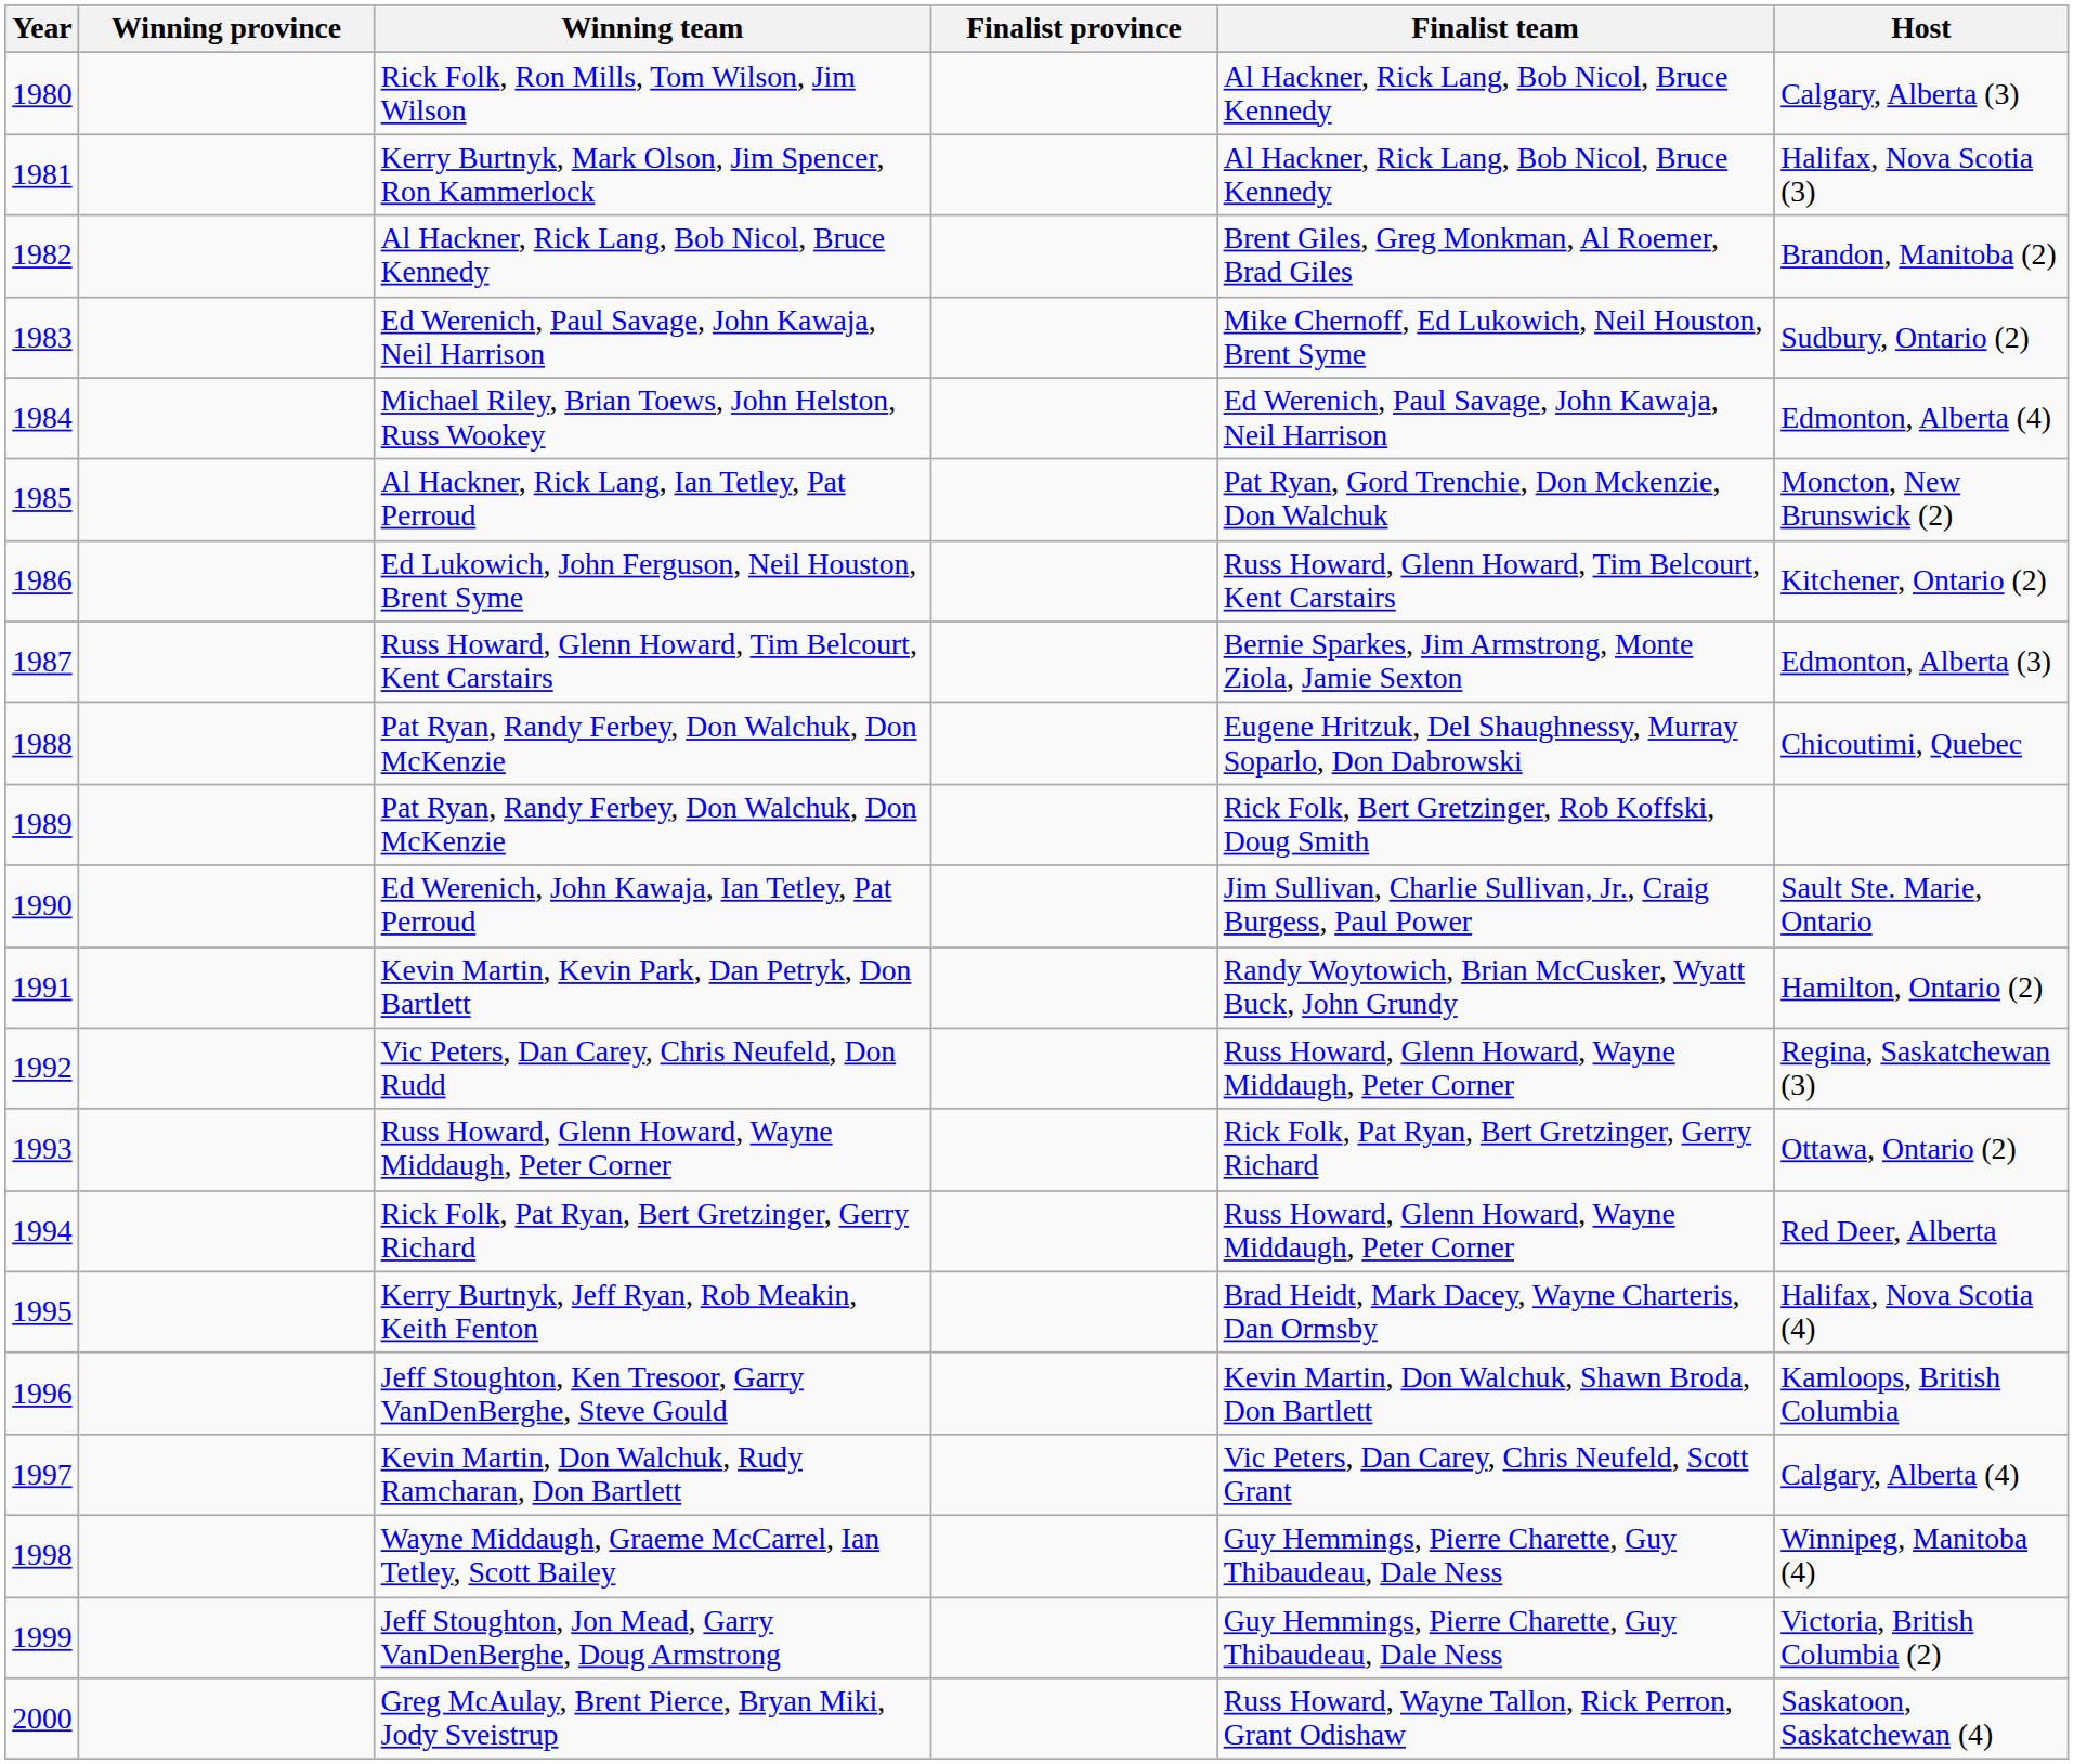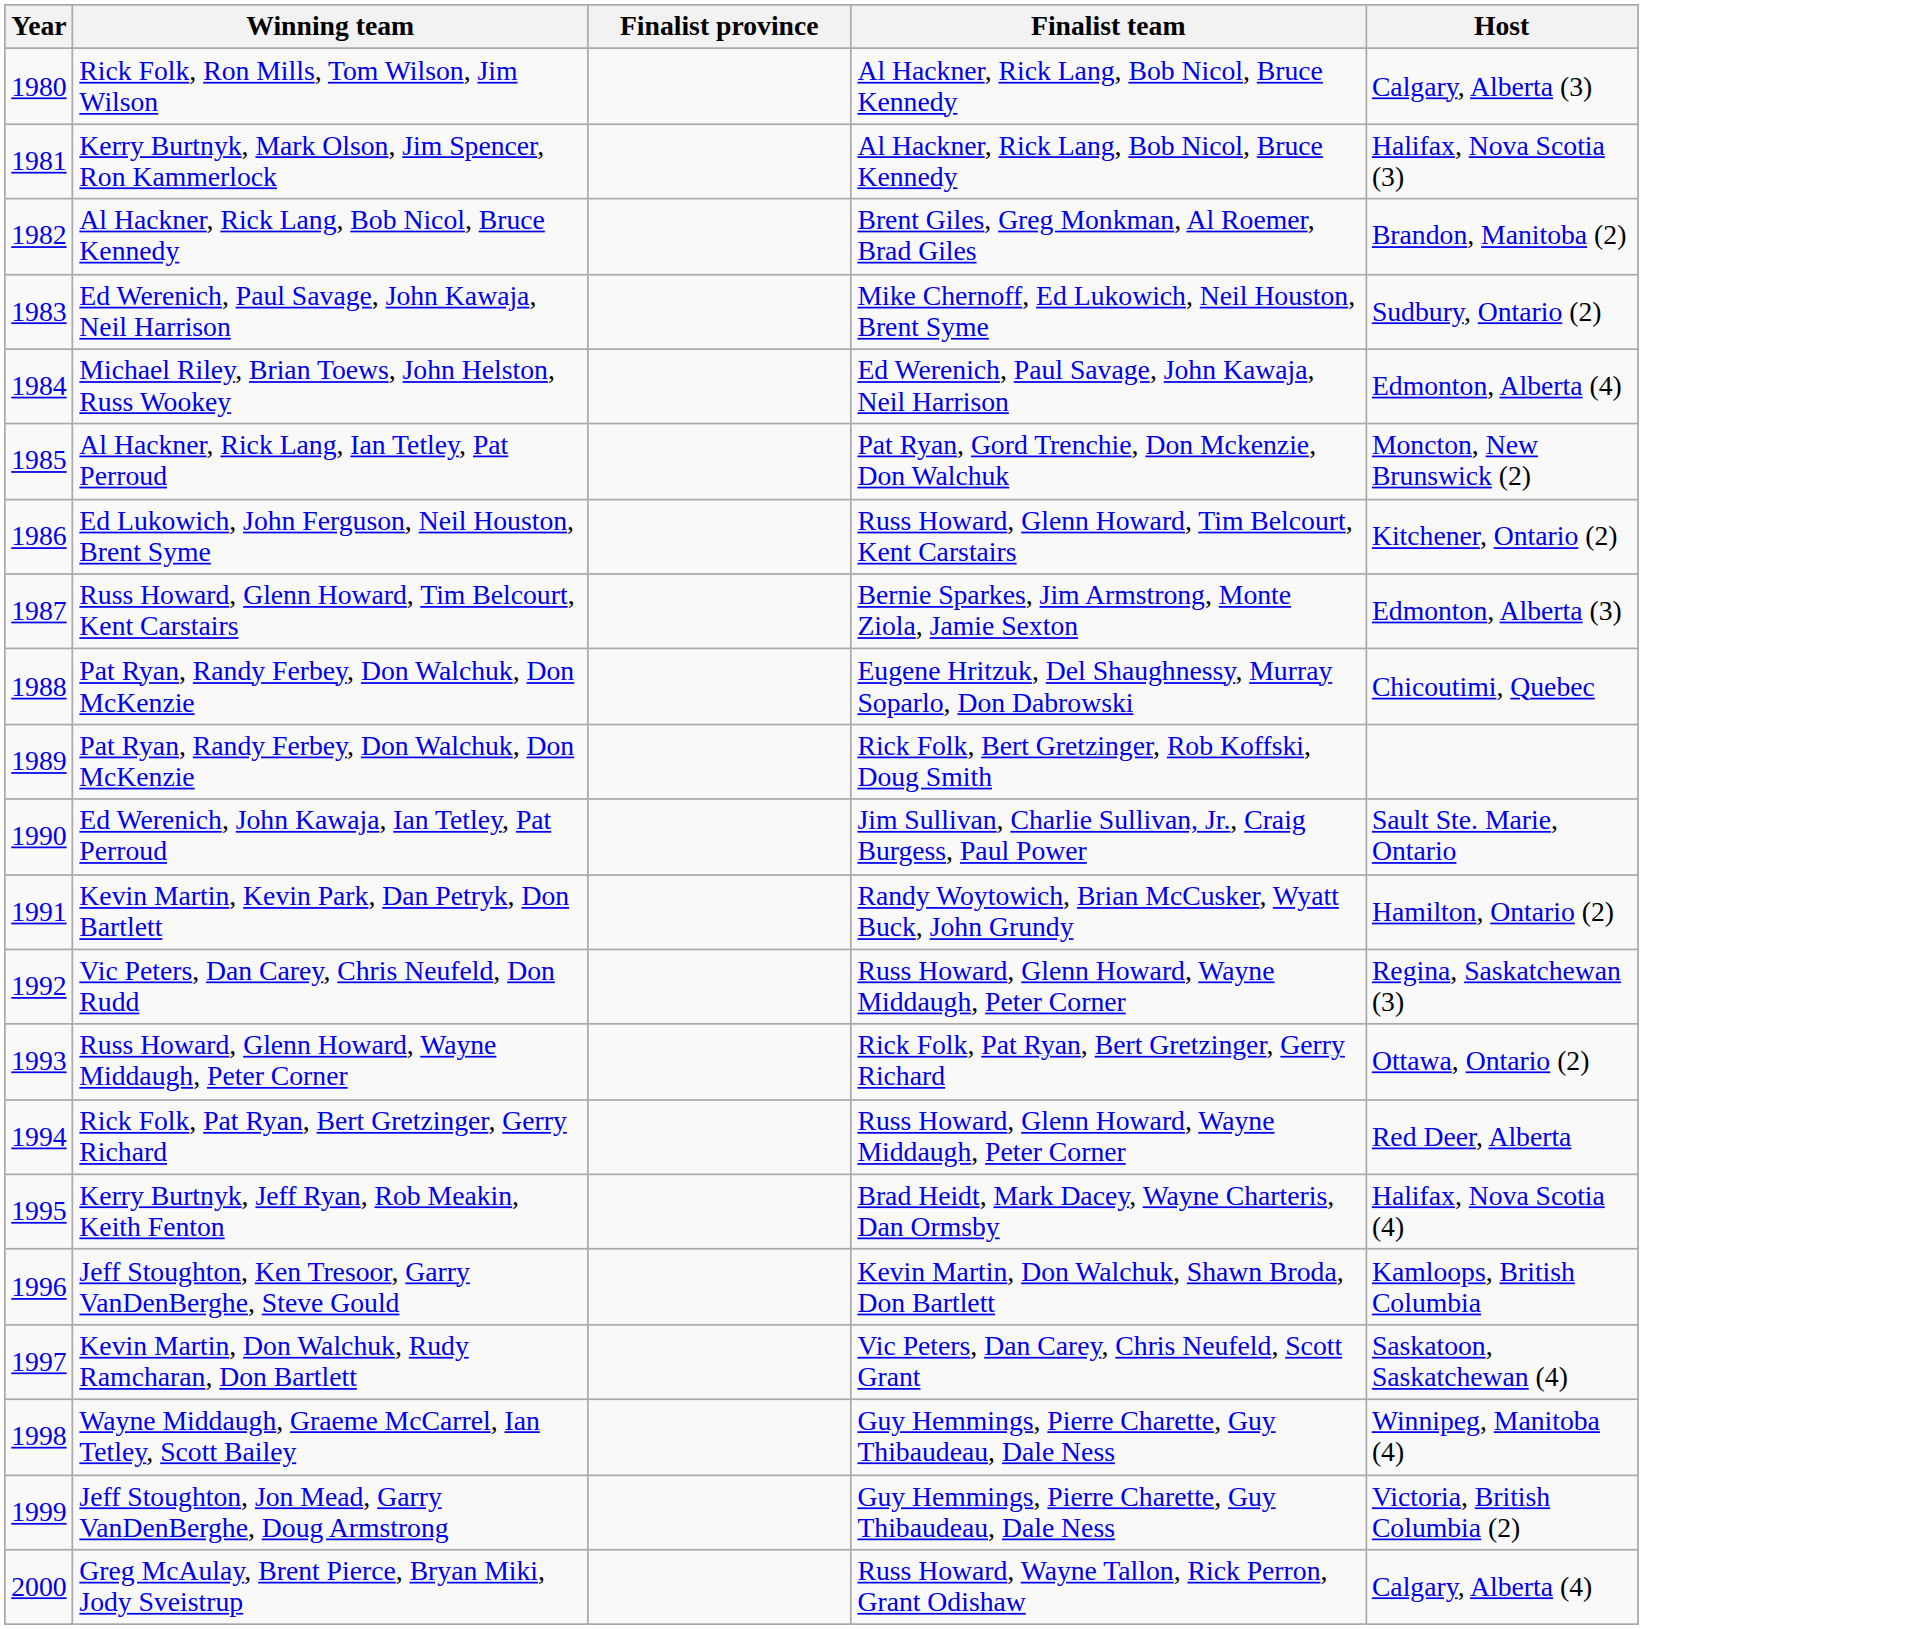- column: Winning province
Kevin Martin, Don Walchuk, Rudy Ramcharan, Don Bartlett | Host: Calgary, Alberta (4) -> Saskatoon, Saskatchewan (4)
Greg McAulay, Brent Pierce, Bryan Miki, Jody Sveistrup | Host: Saskatoon, Saskatchewan (4) -> Calgary, Alberta (4)
